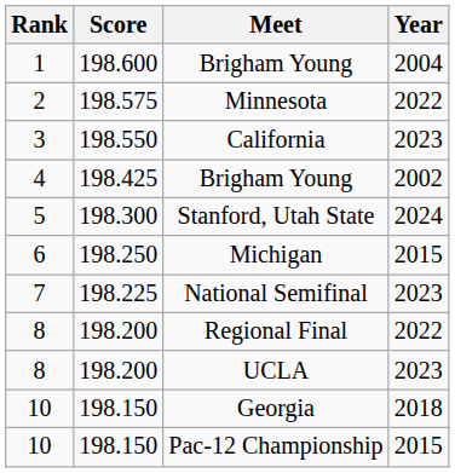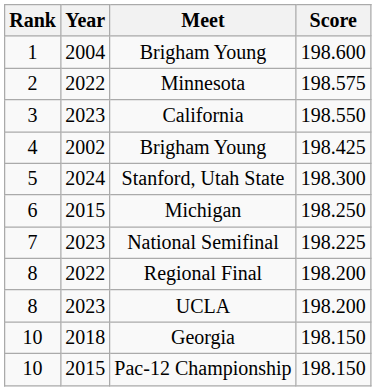columns swapped: Score <-> Year
